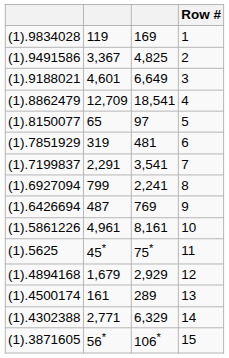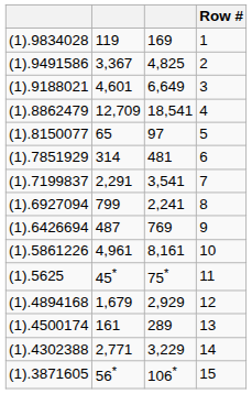(1).7851929 | column 2: 319 -> 314
(1).4302388 | column 3: 6,329 -> 3,229
